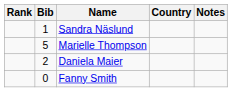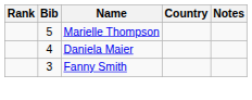- row: 1 | Sandra Näslund
Daniela Maier | Bib: 2 -> 4
Fanny Smith | Bib: 0 -> 3
